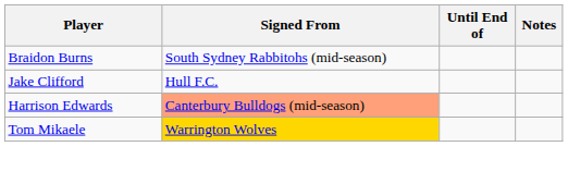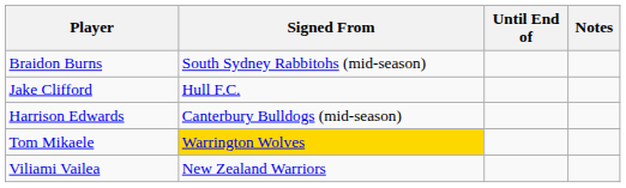Harrison Edwards | Signed From: lightsalmon background -> no background
+ row: Viliami Vailea | New Zealand Warriors
